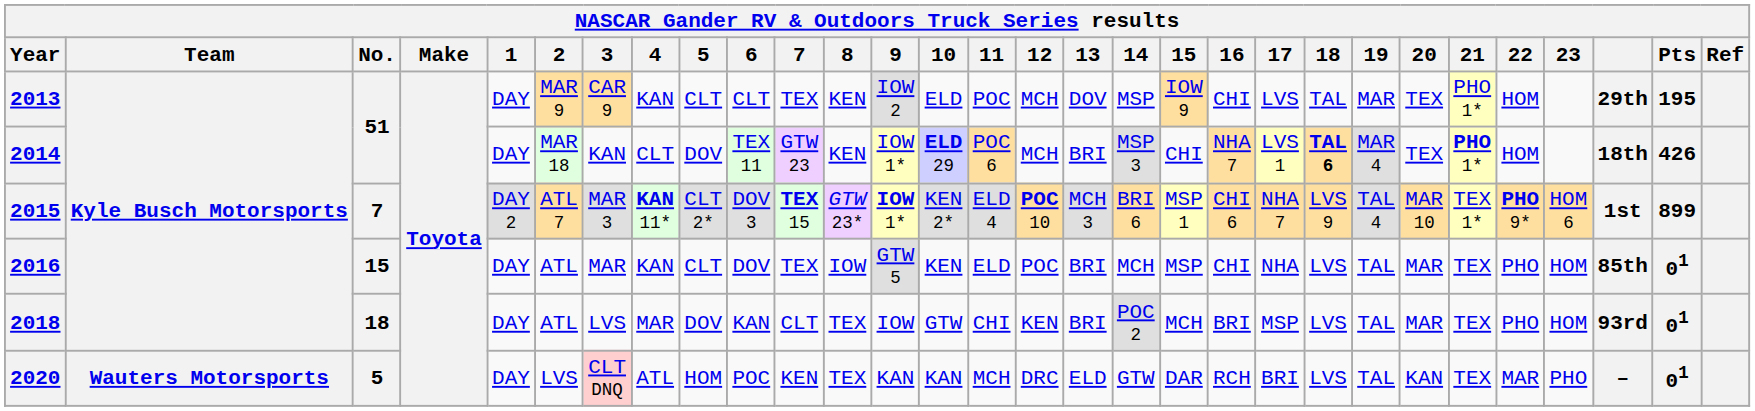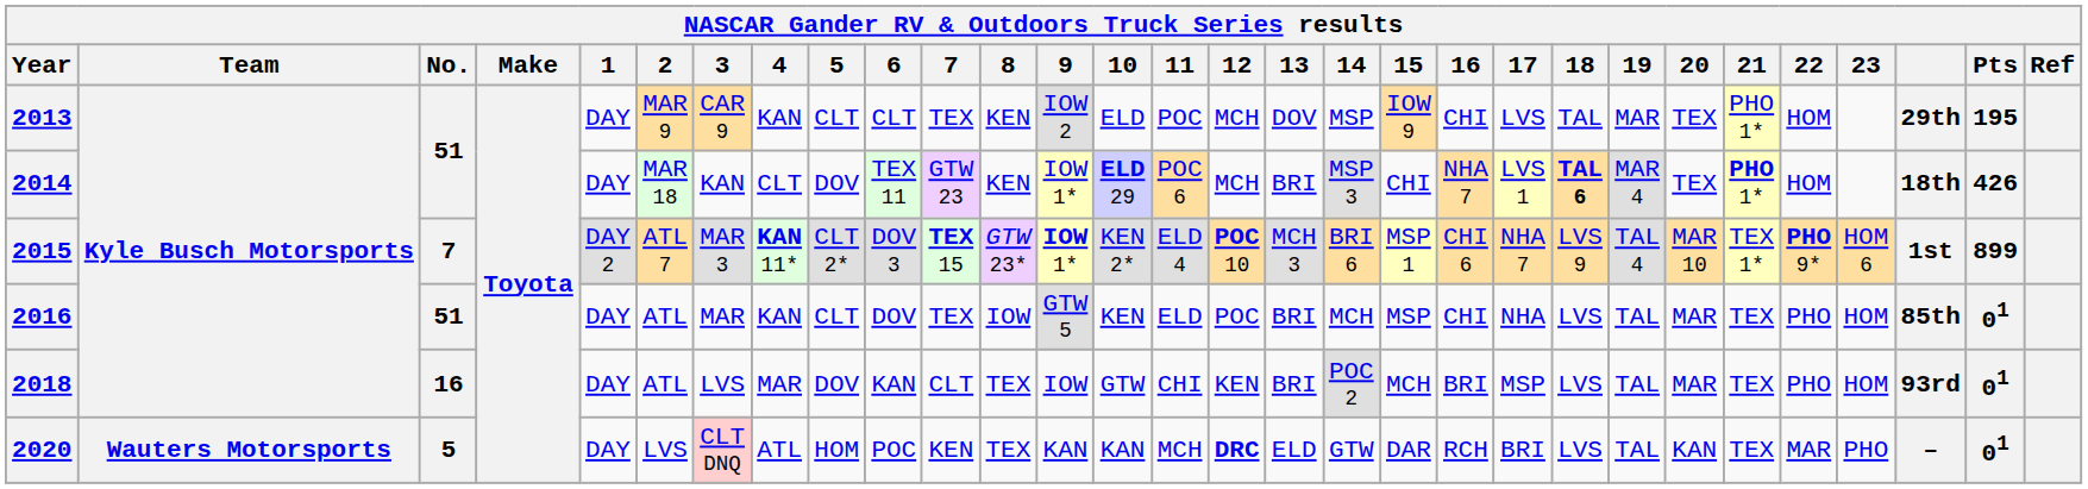2016 | No.: 15 -> 51
2018 | No.: 18 -> 16
2020 | 12: normal -> bold
